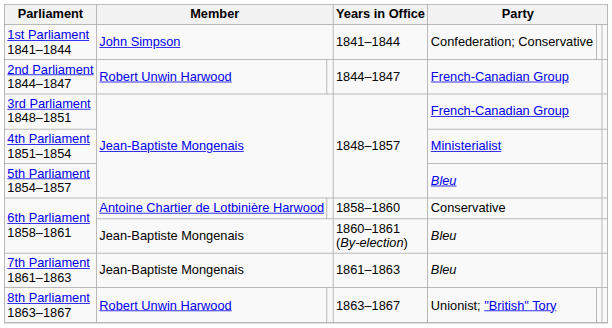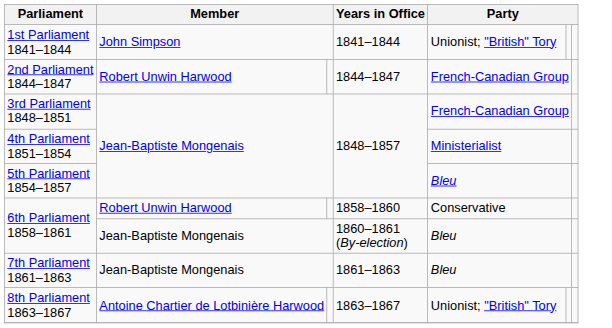1st Parliament 1841–1844 | column 5: Confederation; Conservative -> Unionist; "British" Tory
6th Parliament 1858–1861 / 1858–1860 | column 2: Antoine Chartier de Lotbinière Harwood -> Robert Unwin Harwood
8th Parliament 1863–1867 | column 2: Robert Unwin Harwood -> Antoine Chartier de Lotbinière Harwood
